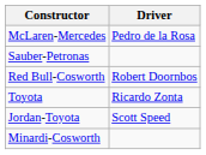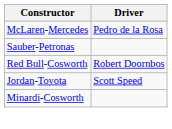- row: Toyota | Ricardo Zonta
